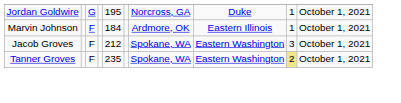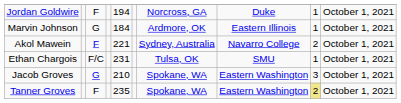Jordan Goldwire | column 3: G -> F
Jordan Goldwire | column 5: 195 -> 194
Marvin Johnson | column 3: F -> G
+ row: Akol Mawein | F | 221 | Sydney, Australia | Navarro College | 2 | October 1, 2021
+ row: Ethan Chargois | F/C | 231 | Tulsa, OK | SMU | 1 | October 1, 2021
Jacob Groves | column 3: F -> G
Jacob Groves | column 5: 212 -> 210
